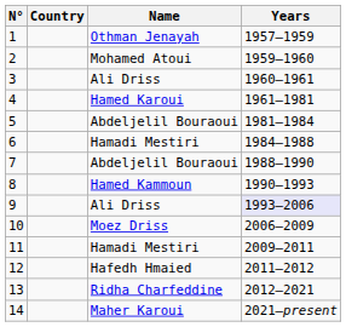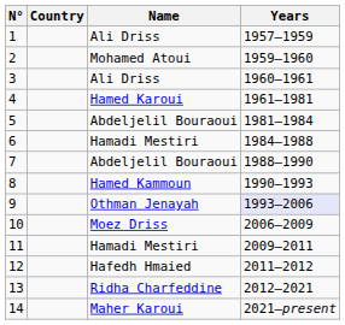1 | Name: Othman Jenayah -> Ali Driss
9 | Name: Ali Driss -> Othman Jenayah
